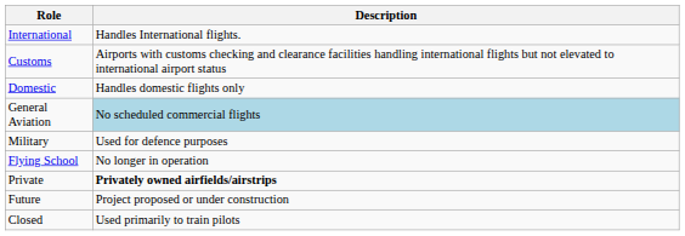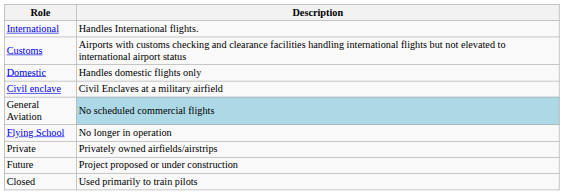+ row: Civil enclave | Civil Enclaves at a military airfield
- row: Military | Used for defence purposes
Private | Description: bold -> normal
